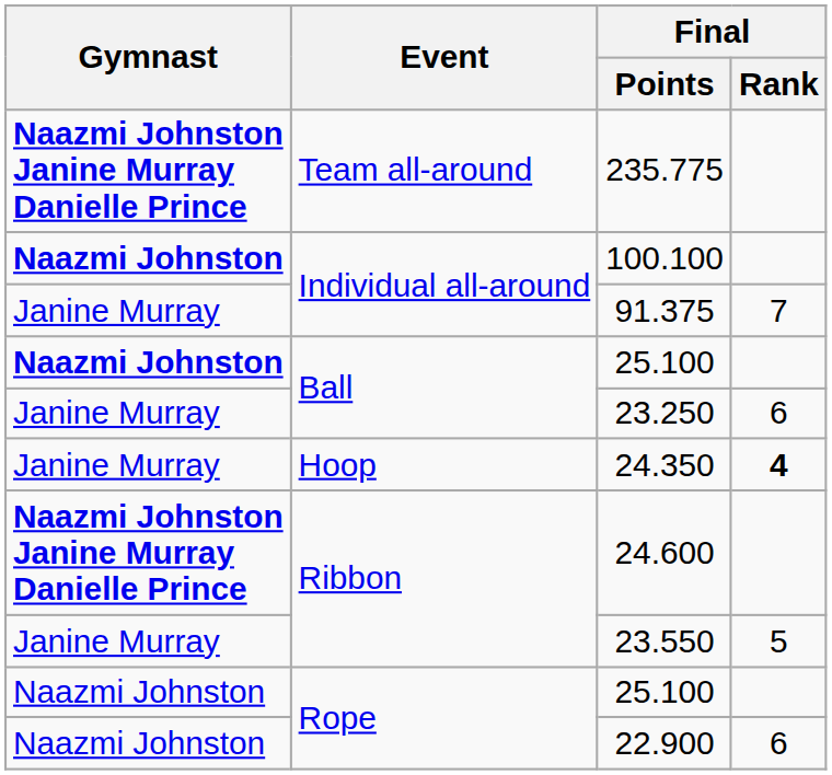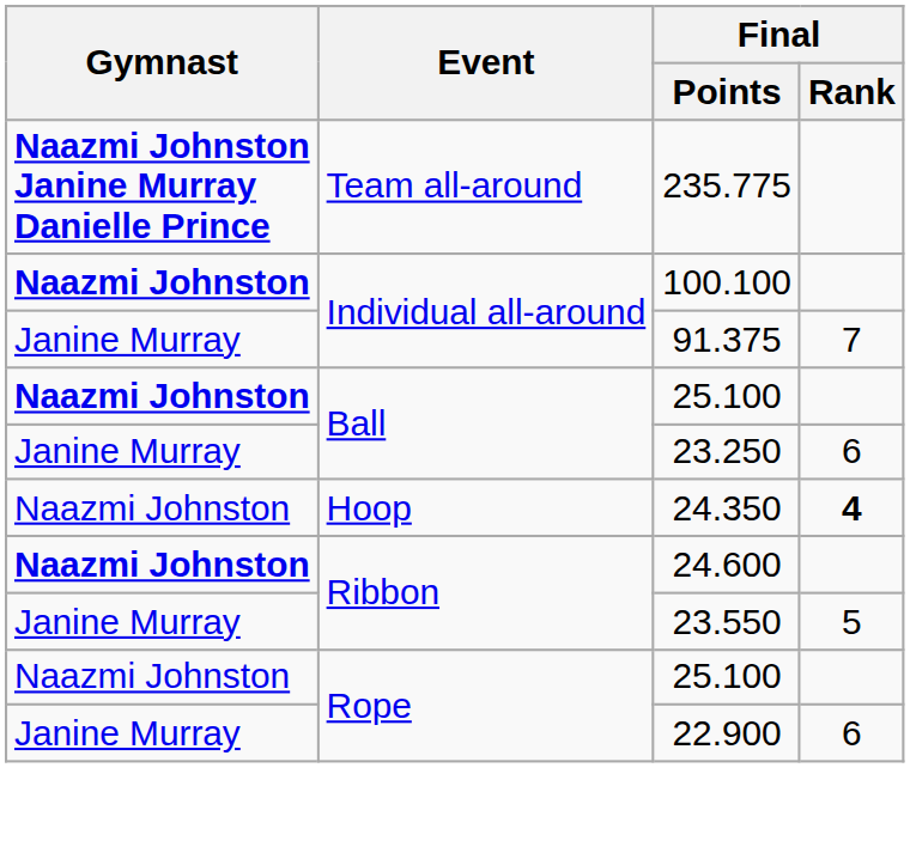24.350 | Gymnast: Janine Murray -> Naazmi Johnston
24.600 | Gymnast: Naazmi Johnston Janine Murray Danielle Prince -> Naazmi Johnston
22.900 | Gymnast: Naazmi Johnston -> Janine Murray
